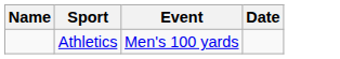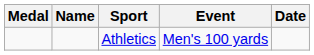+ column: Medal
